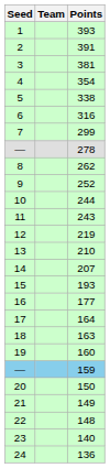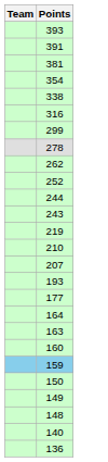- column: Seed | 1 | 2 | 3 | 4 | 5 | 6 | 7 | — | 8 | 9 | 10 | 11 | 12 | 13 | 14 | 15 | 16 | 17 | 18 | 19 | — | 20 | 21 | 22 | 23 | 24
